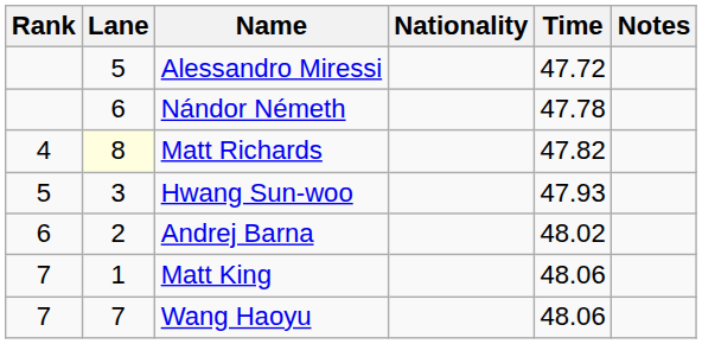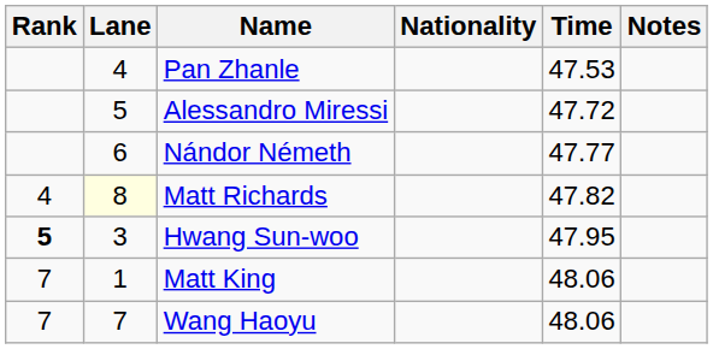+ row: 4 | Pan Zhanle | 47.53
Nándor Németh | Time: 47.78 -> 47.77
Hwang Sun-woo | Rank: normal -> bold
Hwang Sun-woo | Time: 47.93 -> 47.95
- row: 6 | 2 | Andrej Barna | 48.02
